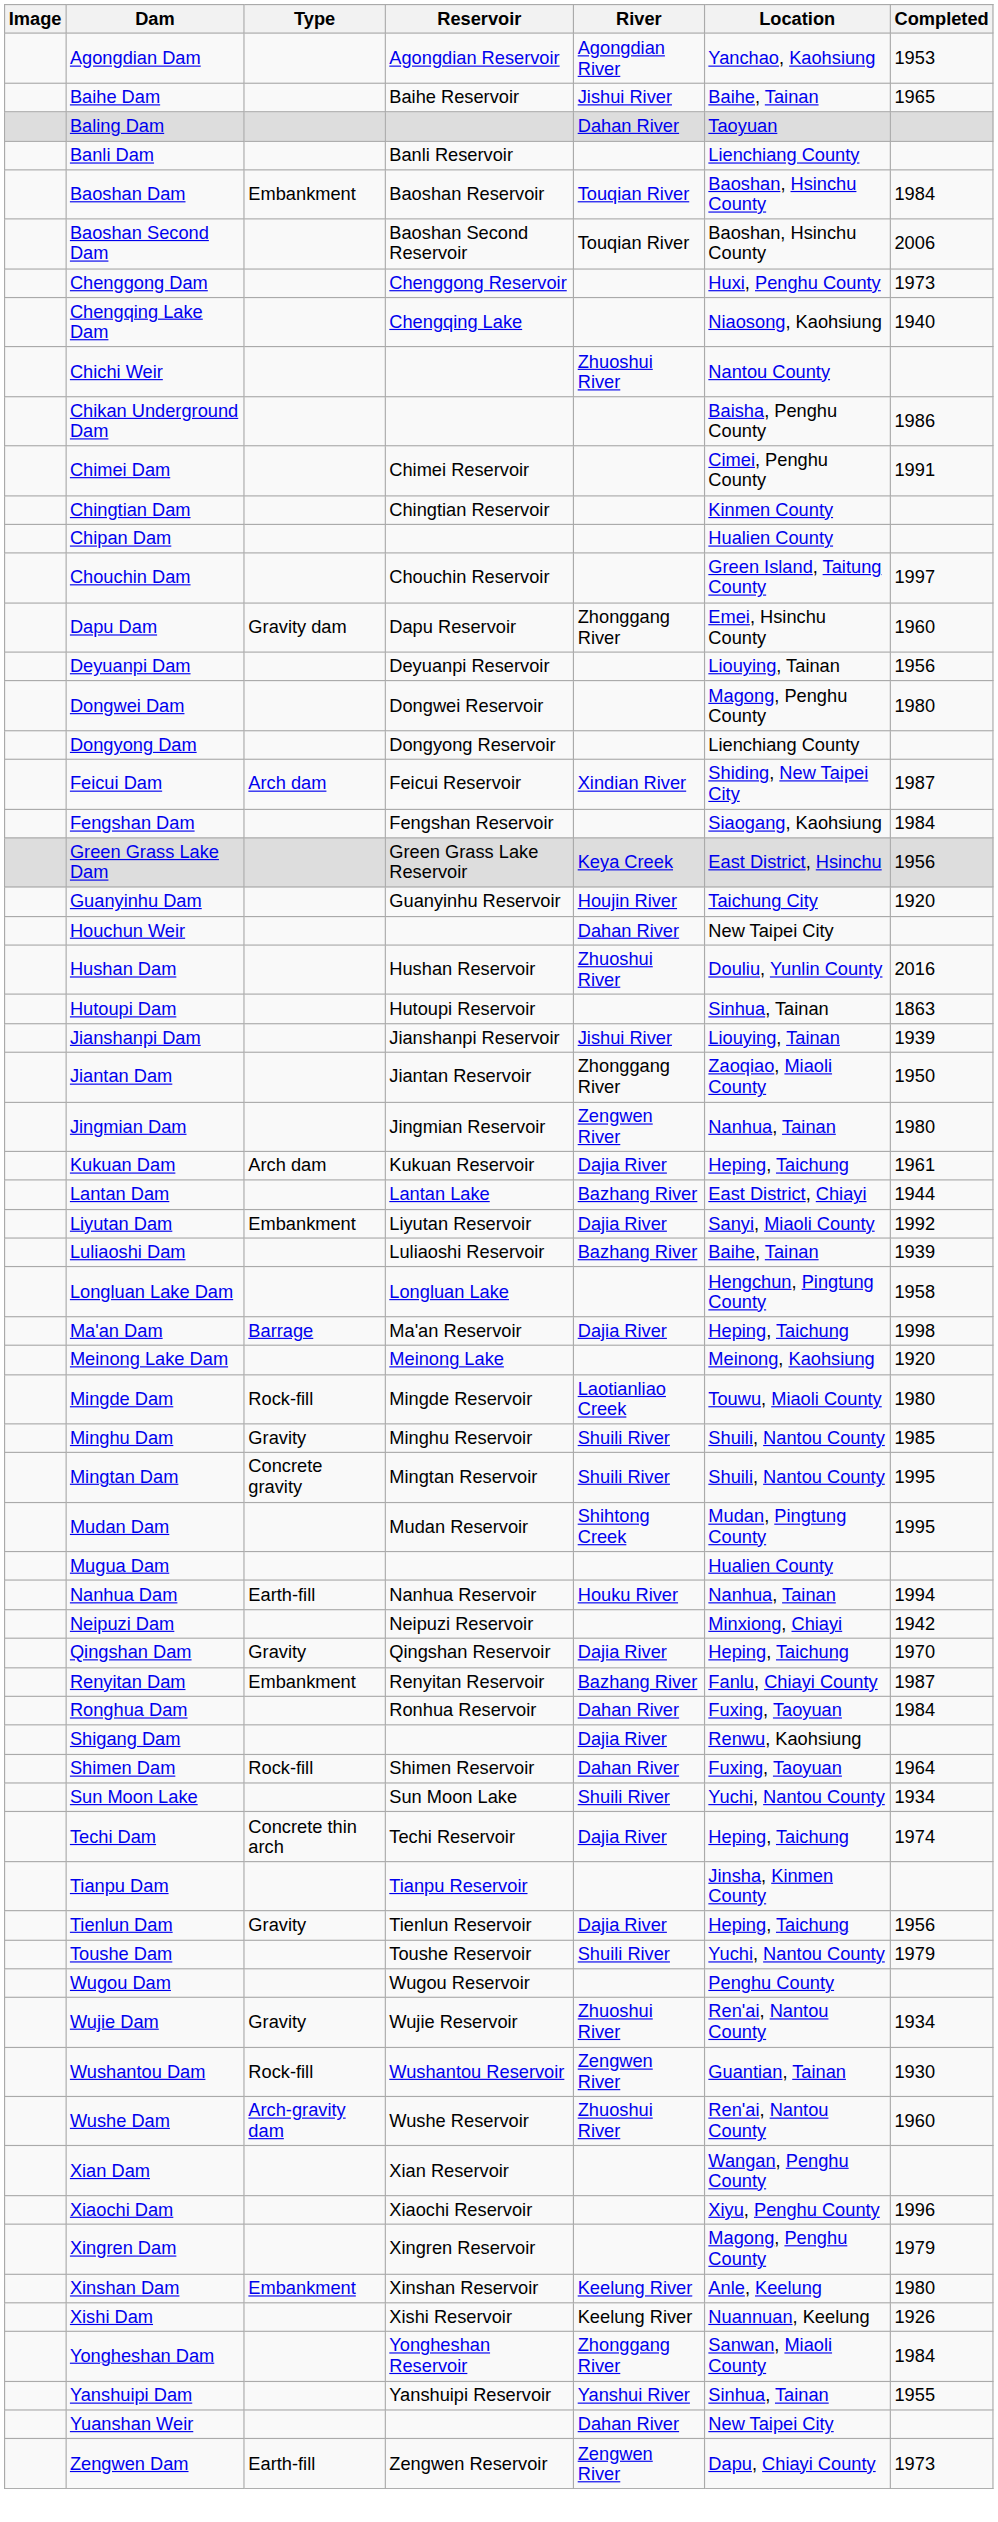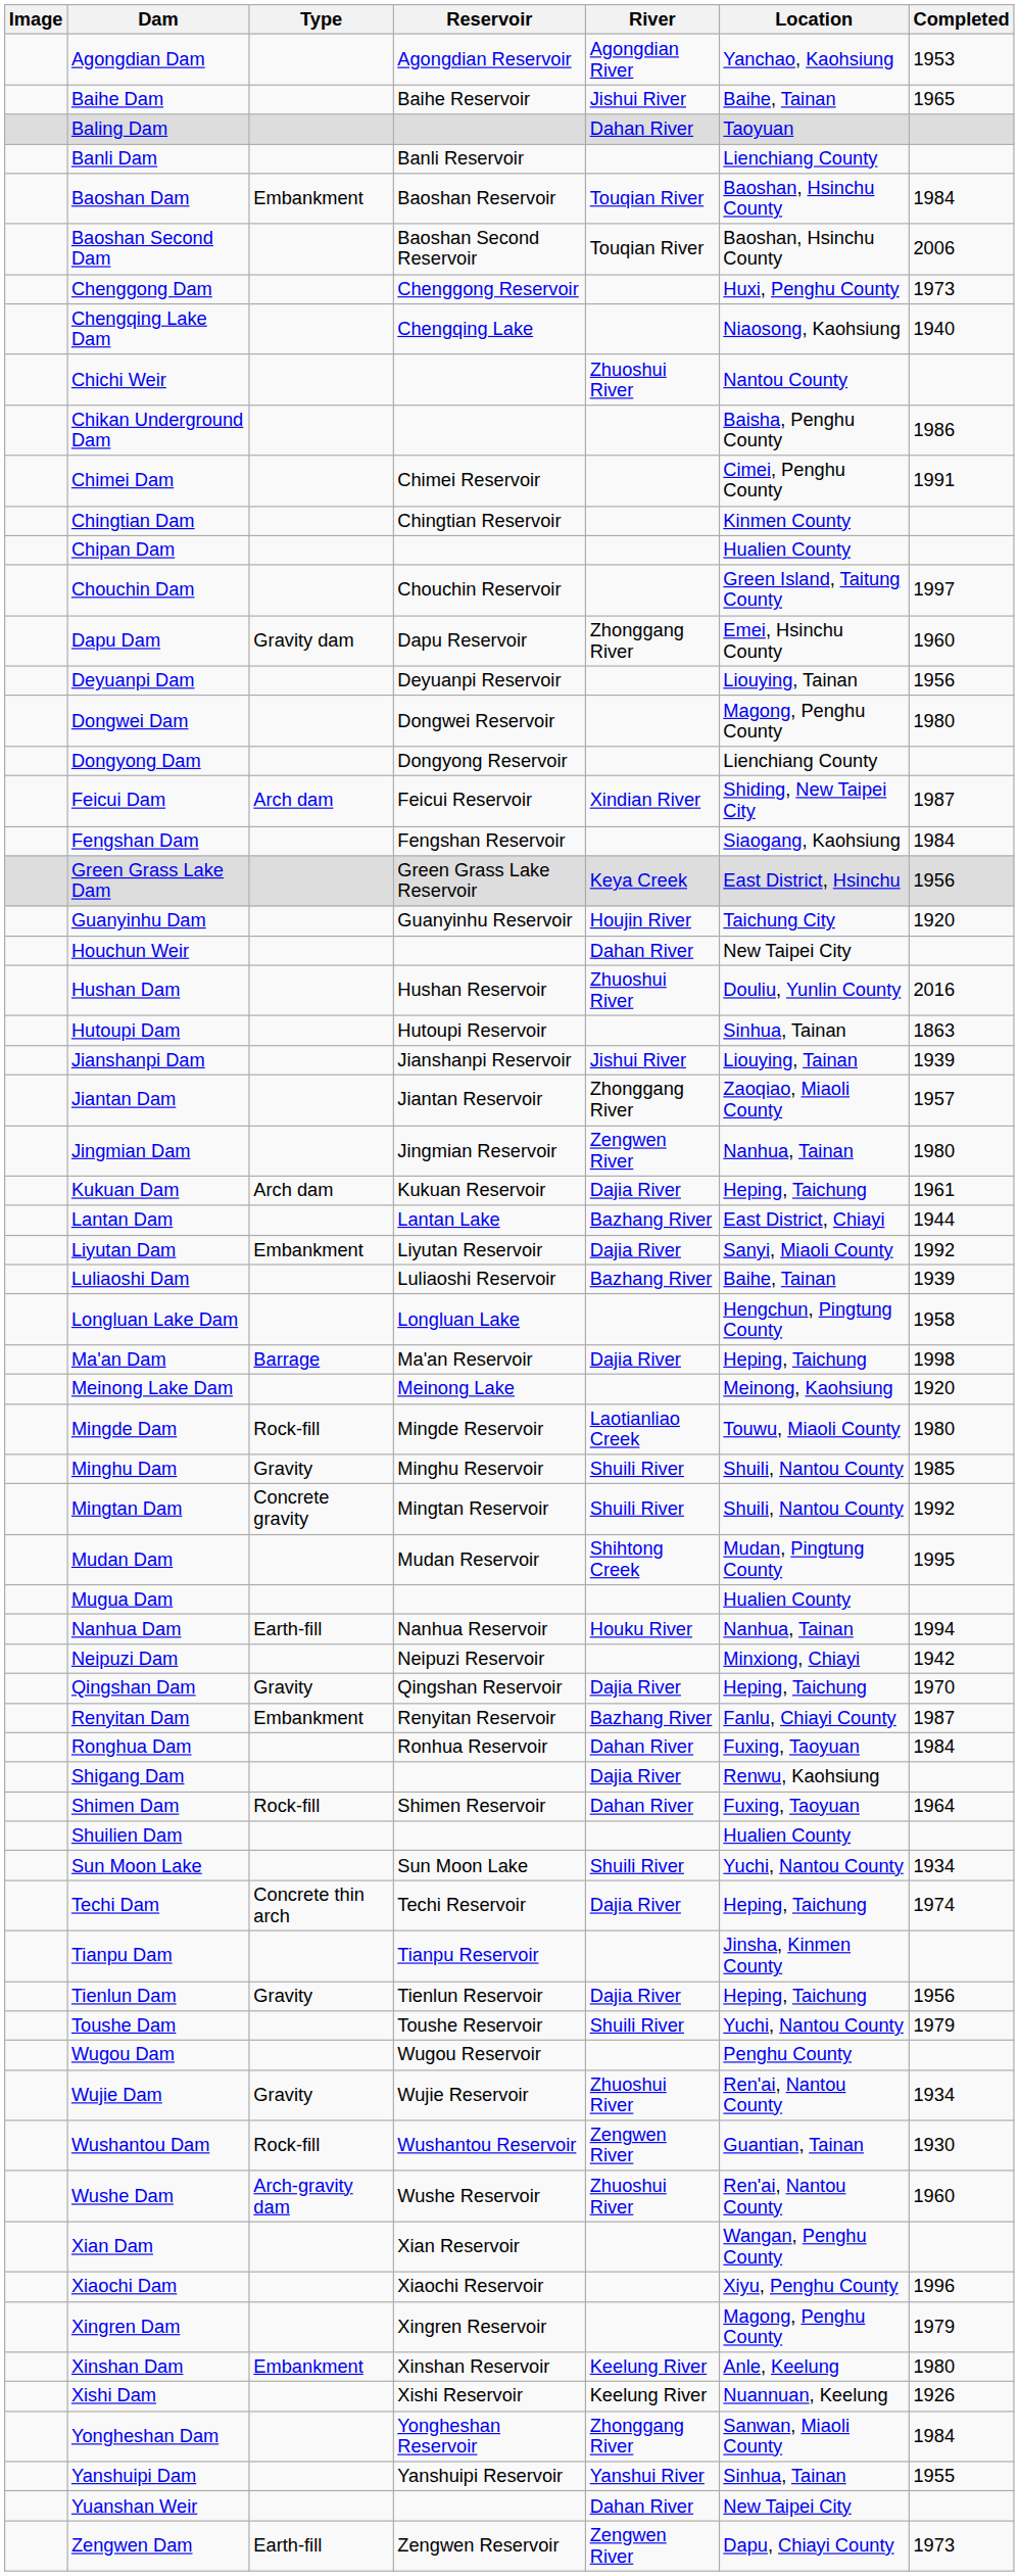Jiantan Dam | Completed: 1950 -> 1957
Mingtan Dam | Completed: 1995 -> 1992
+ row: Shuilien Dam | Hualien County
